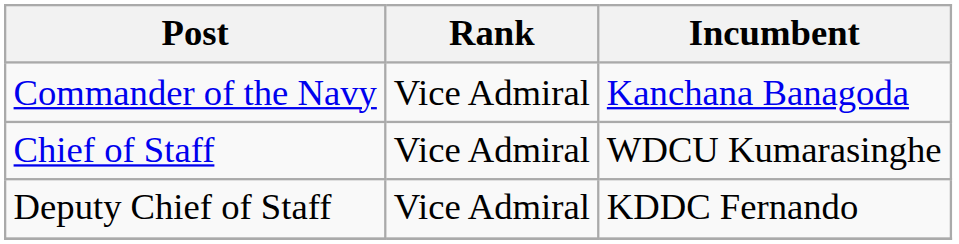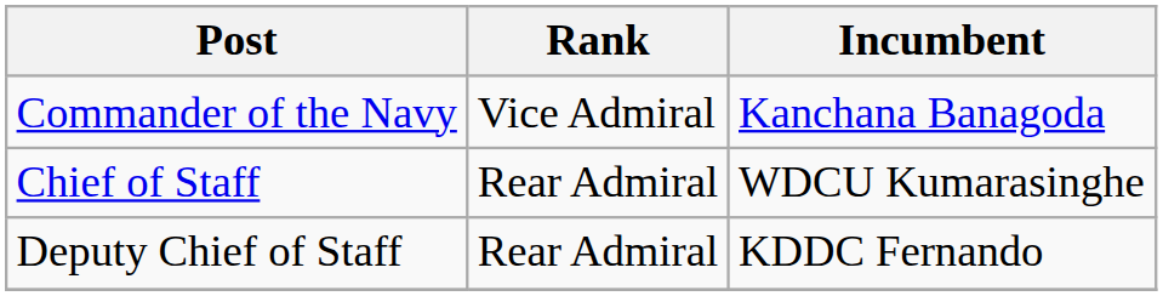Chief of Staff | Rank: Vice Admiral -> Rear Admiral
Deputy Chief of Staff | Rank: Vice Admiral -> Rear Admiral
